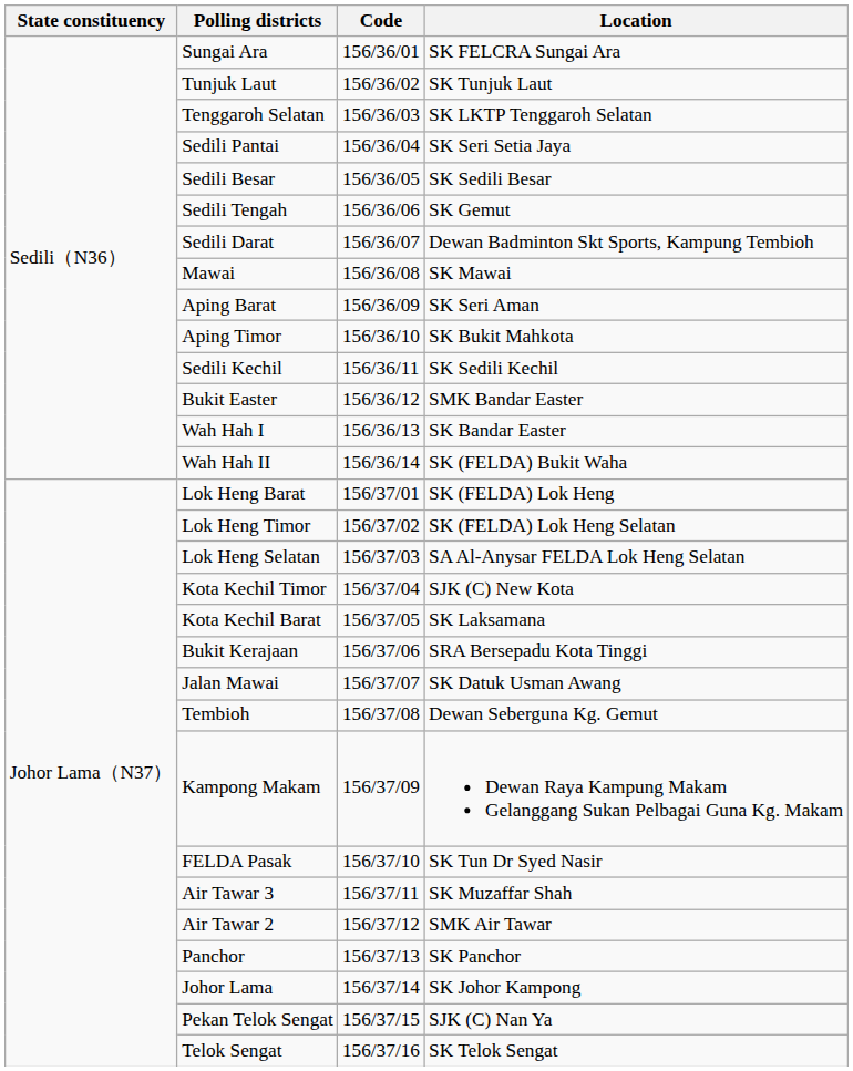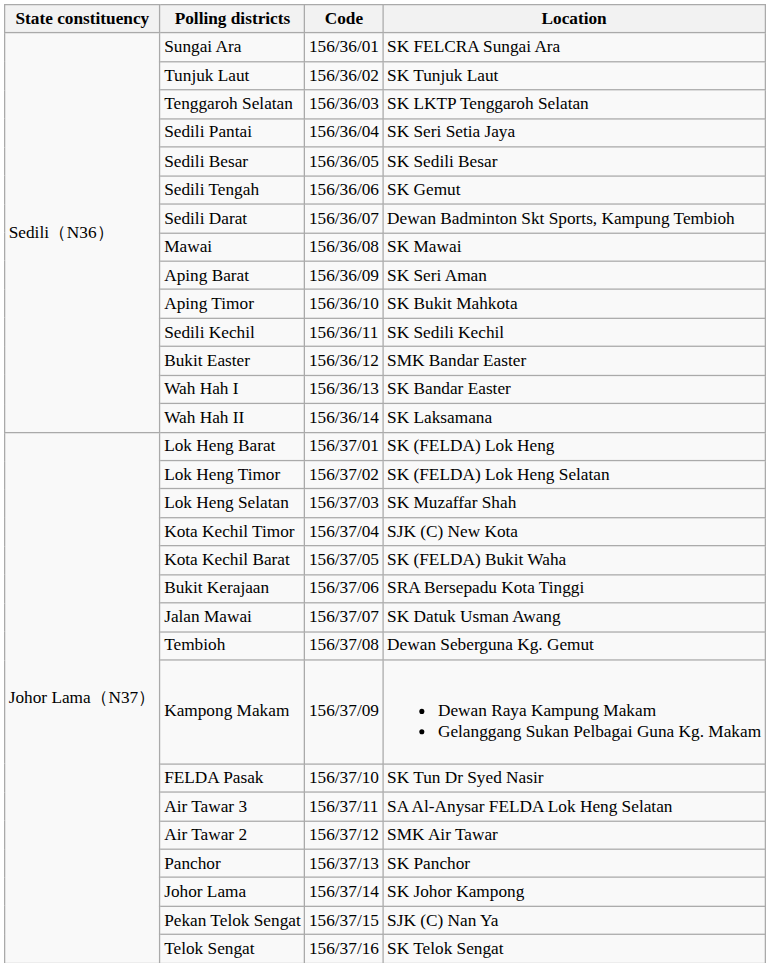Wah Hah II | Location: SK (FELDA) Bukit Waha -> SK Laksamana
Lok Heng Selatan | Location: SA Al-Anysar FELDA Lok Heng Selatan -> SK Muzaffar Shah
Kota Kechil Barat | Location: SK Laksamana -> SK (FELDA) Bukit Waha
Air Tawar 3 | Location: SK Muzaffar Shah -> SA Al-Anysar FELDA Lok Heng Selatan
